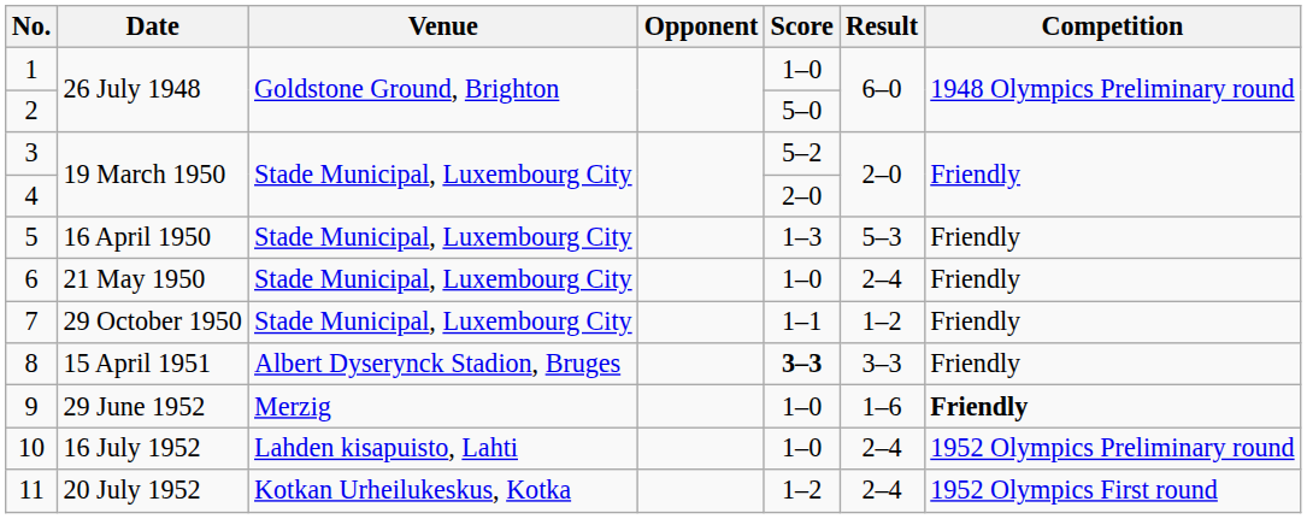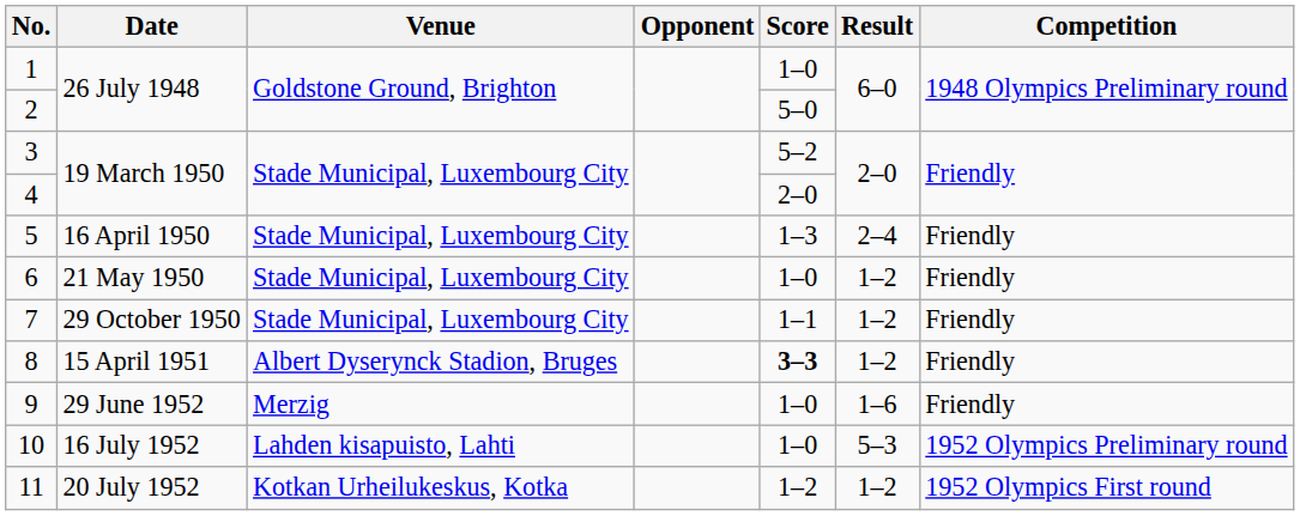5 | Result: 5–3 -> 2–4
6 | Result: 2–4 -> 1–2
8 | Result: 3–3 -> 1–2
9 | Competition: bold -> normal
10 | Result: 2–4 -> 5–3
11 | Result: 2–4 -> 1–2
